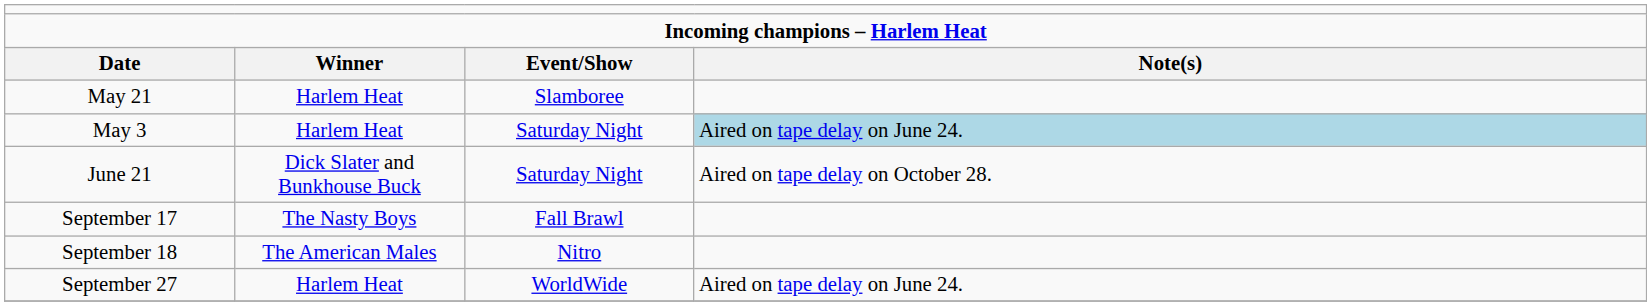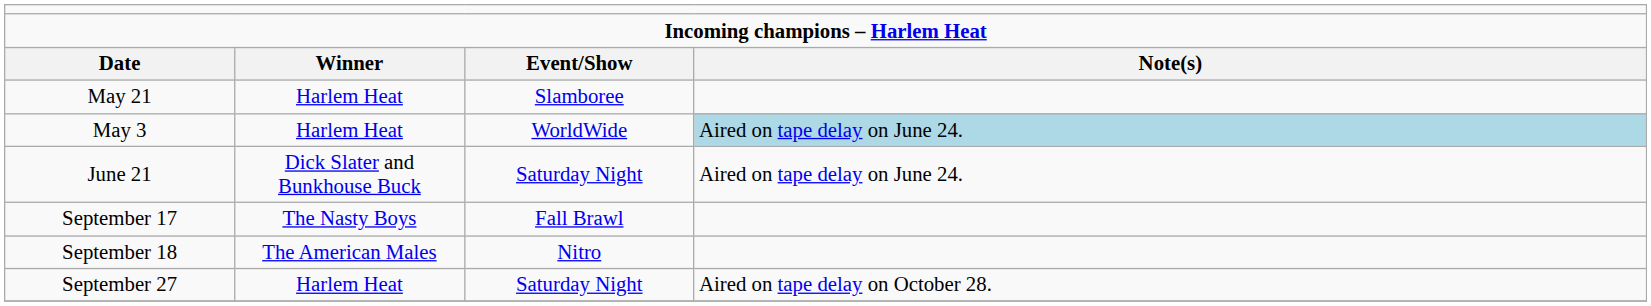May 3 | column 3: Saturday Night -> WorldWide
June 21 | column 4: Aired on tape delay on October 28. -> Aired on tape delay on June 24.
September 27 | column 3: WorldWide -> Saturday Night
September 27 | column 4: Aired on tape delay on June 24. -> Aired on tape delay on October 28.
